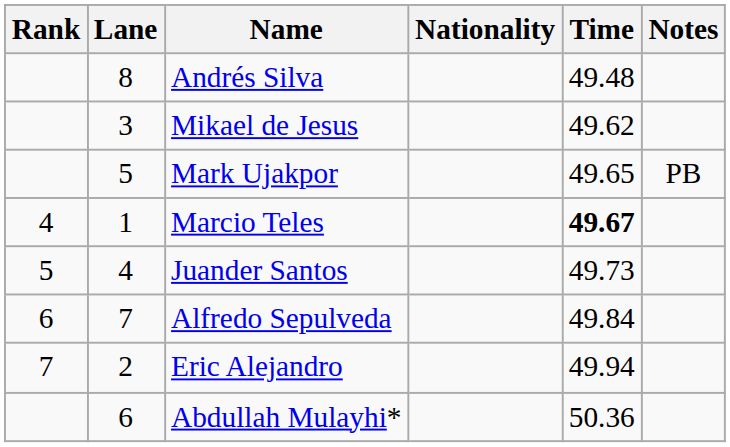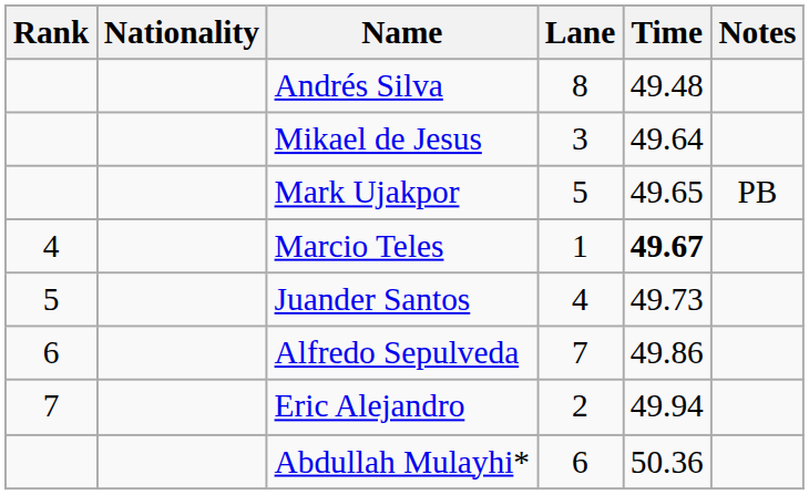columns swapped: Lane <-> Nationality
Mikael de Jesus | Time: 49.62 -> 49.64
Alfredo Sepulveda | Time: 49.84 -> 49.86
